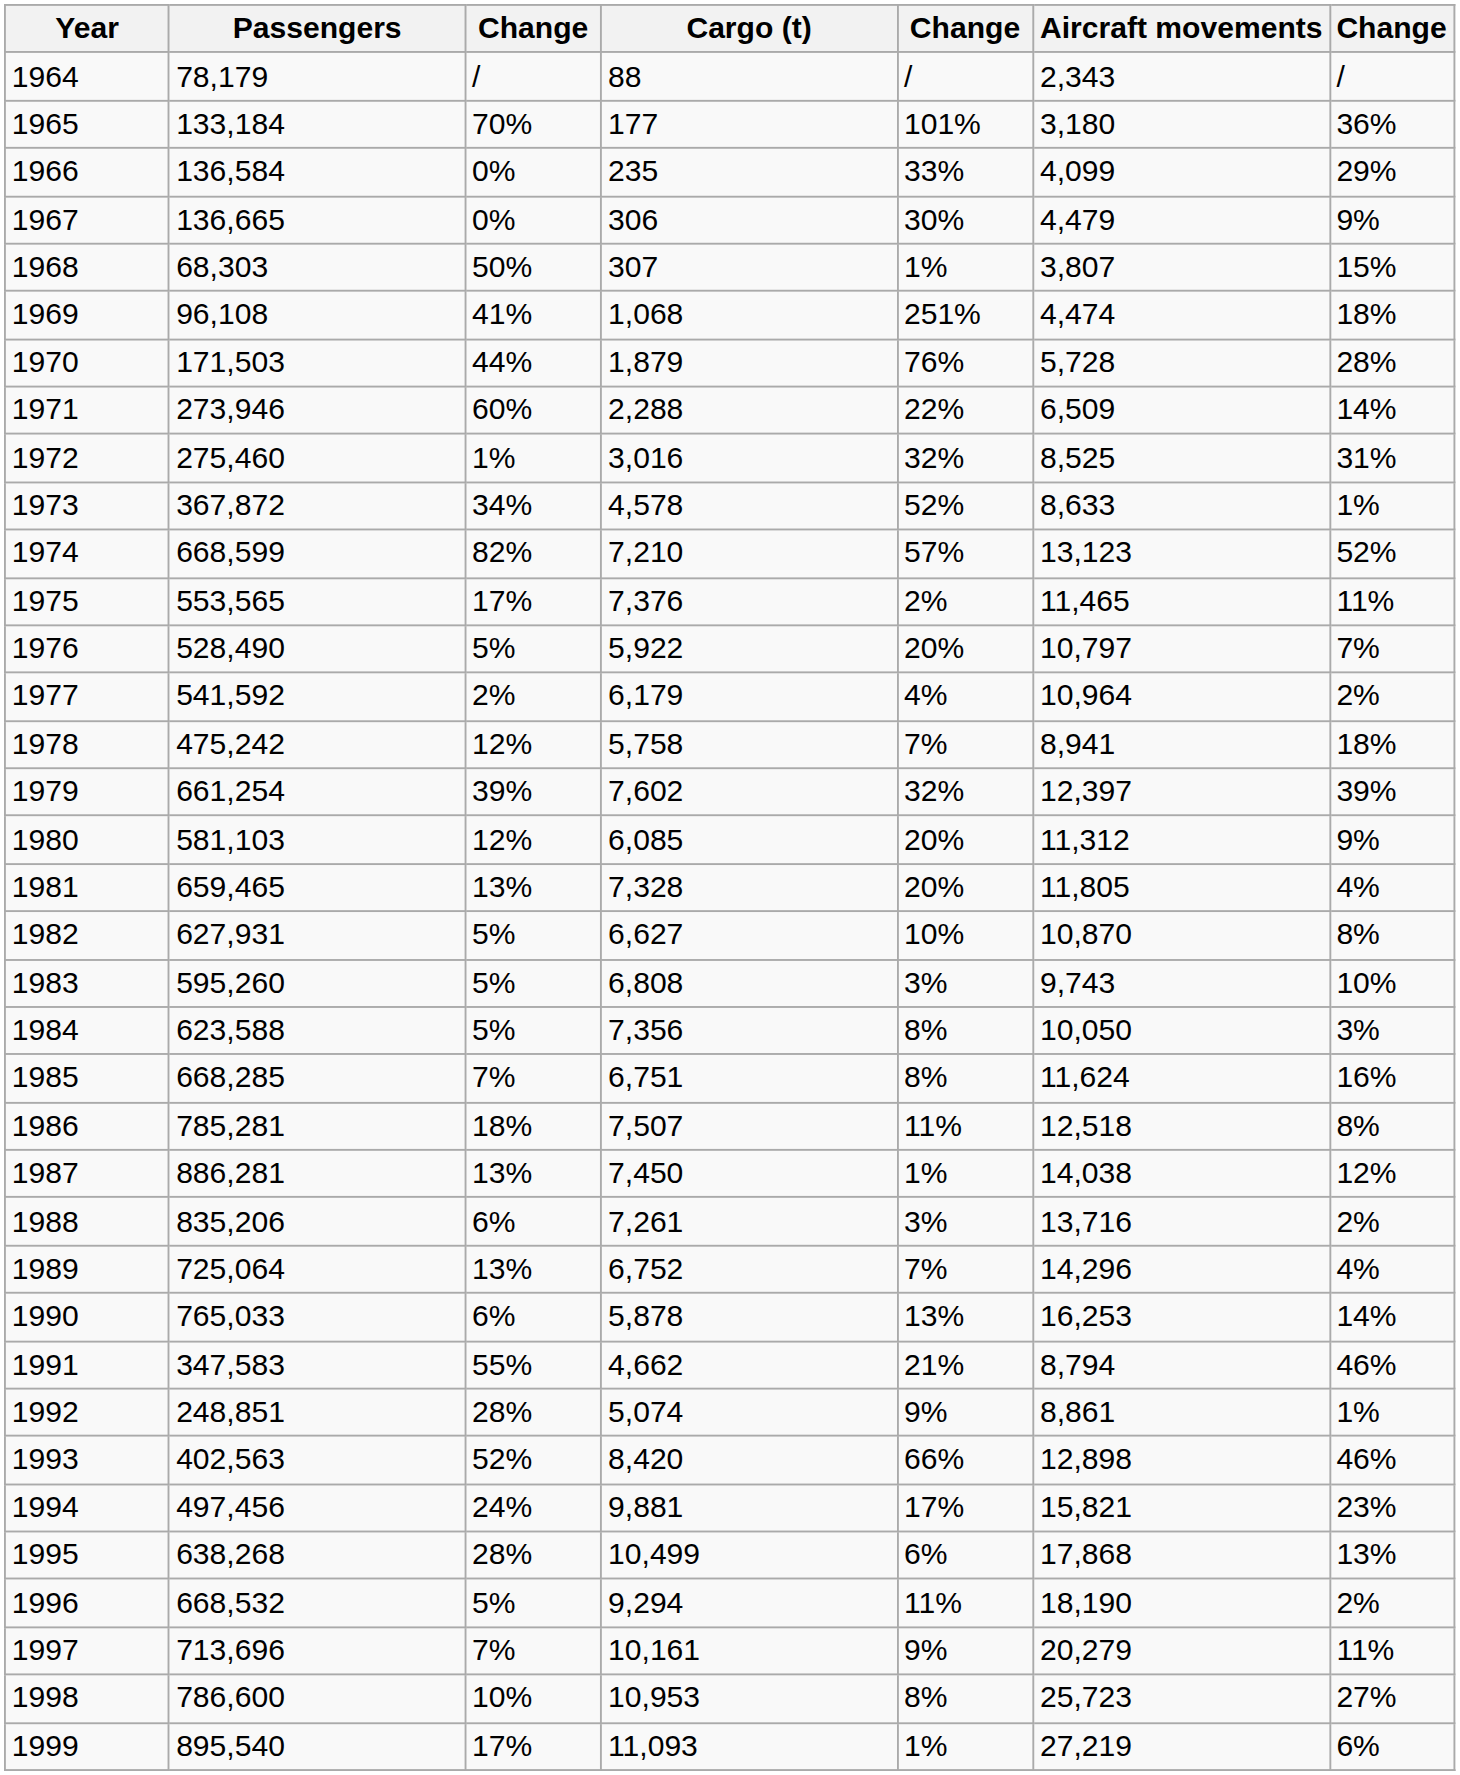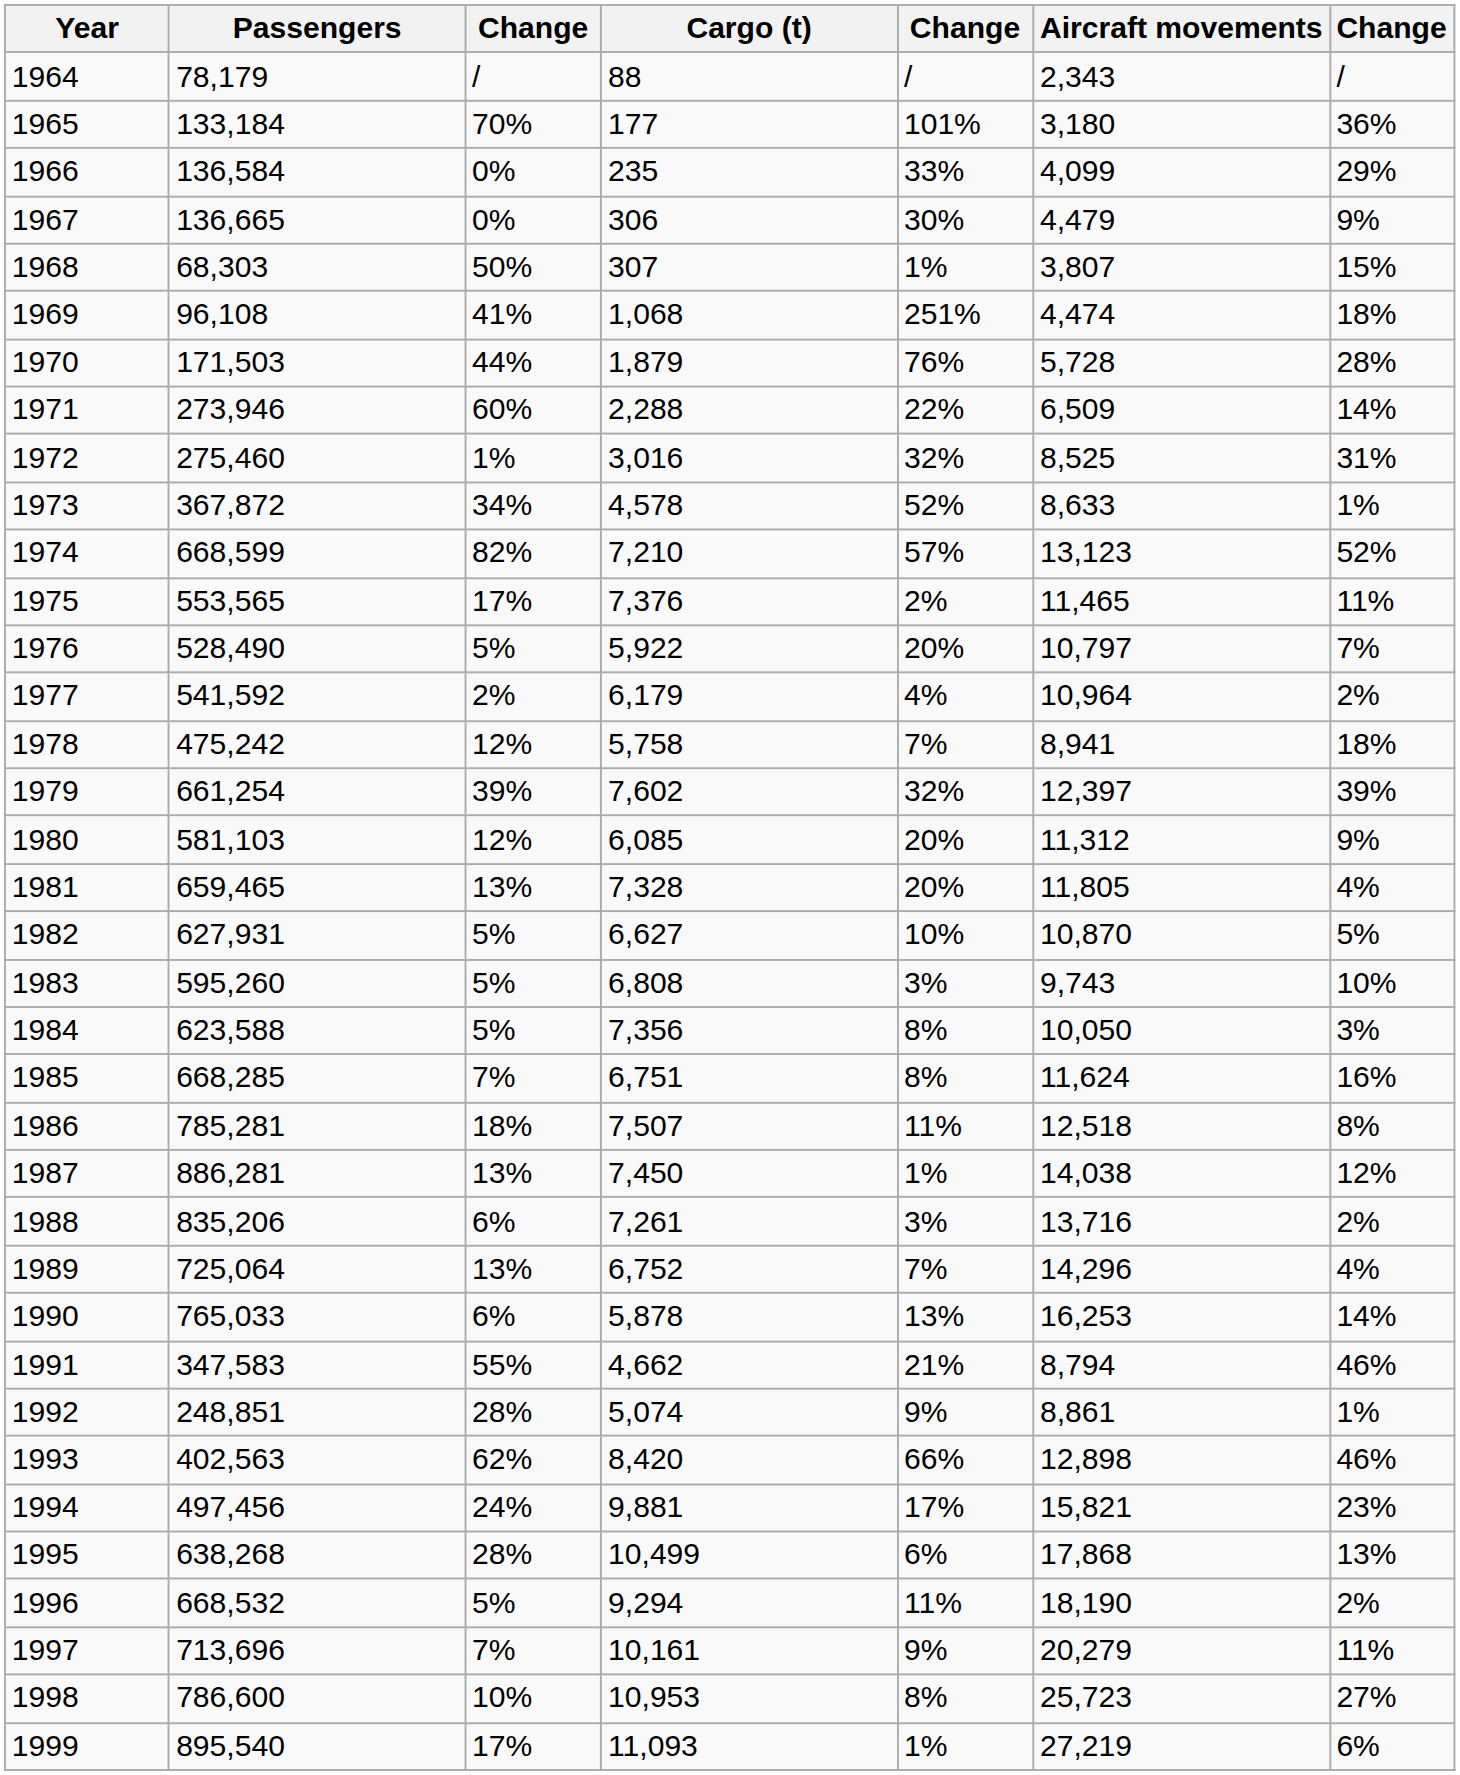1982 | column 7: 8% -> 5%
1993 | column 3: 52% -> 62%
